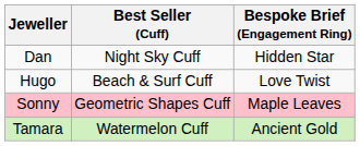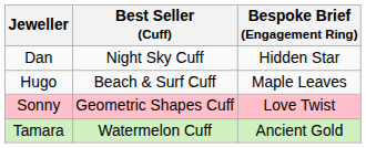Hugo | Bespoke Brief (Engagement Ring): Love Twist -> Maple Leaves
Sonny | Bespoke Brief (Engagement Ring): Maple Leaves -> Love Twist
